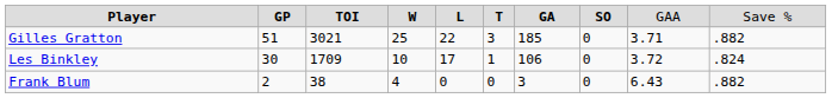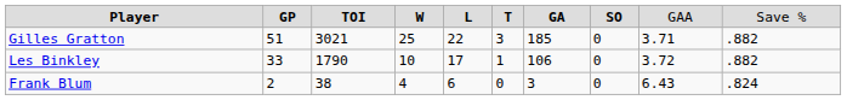Les Binkley | column 2: 30 -> 33
Les Binkley | column 3: 1709 -> 1790
Les Binkley | column 10: .824 -> .882
Frank Blum | column 5: 0 -> 6
Frank Blum | column 10: .882 -> .824
